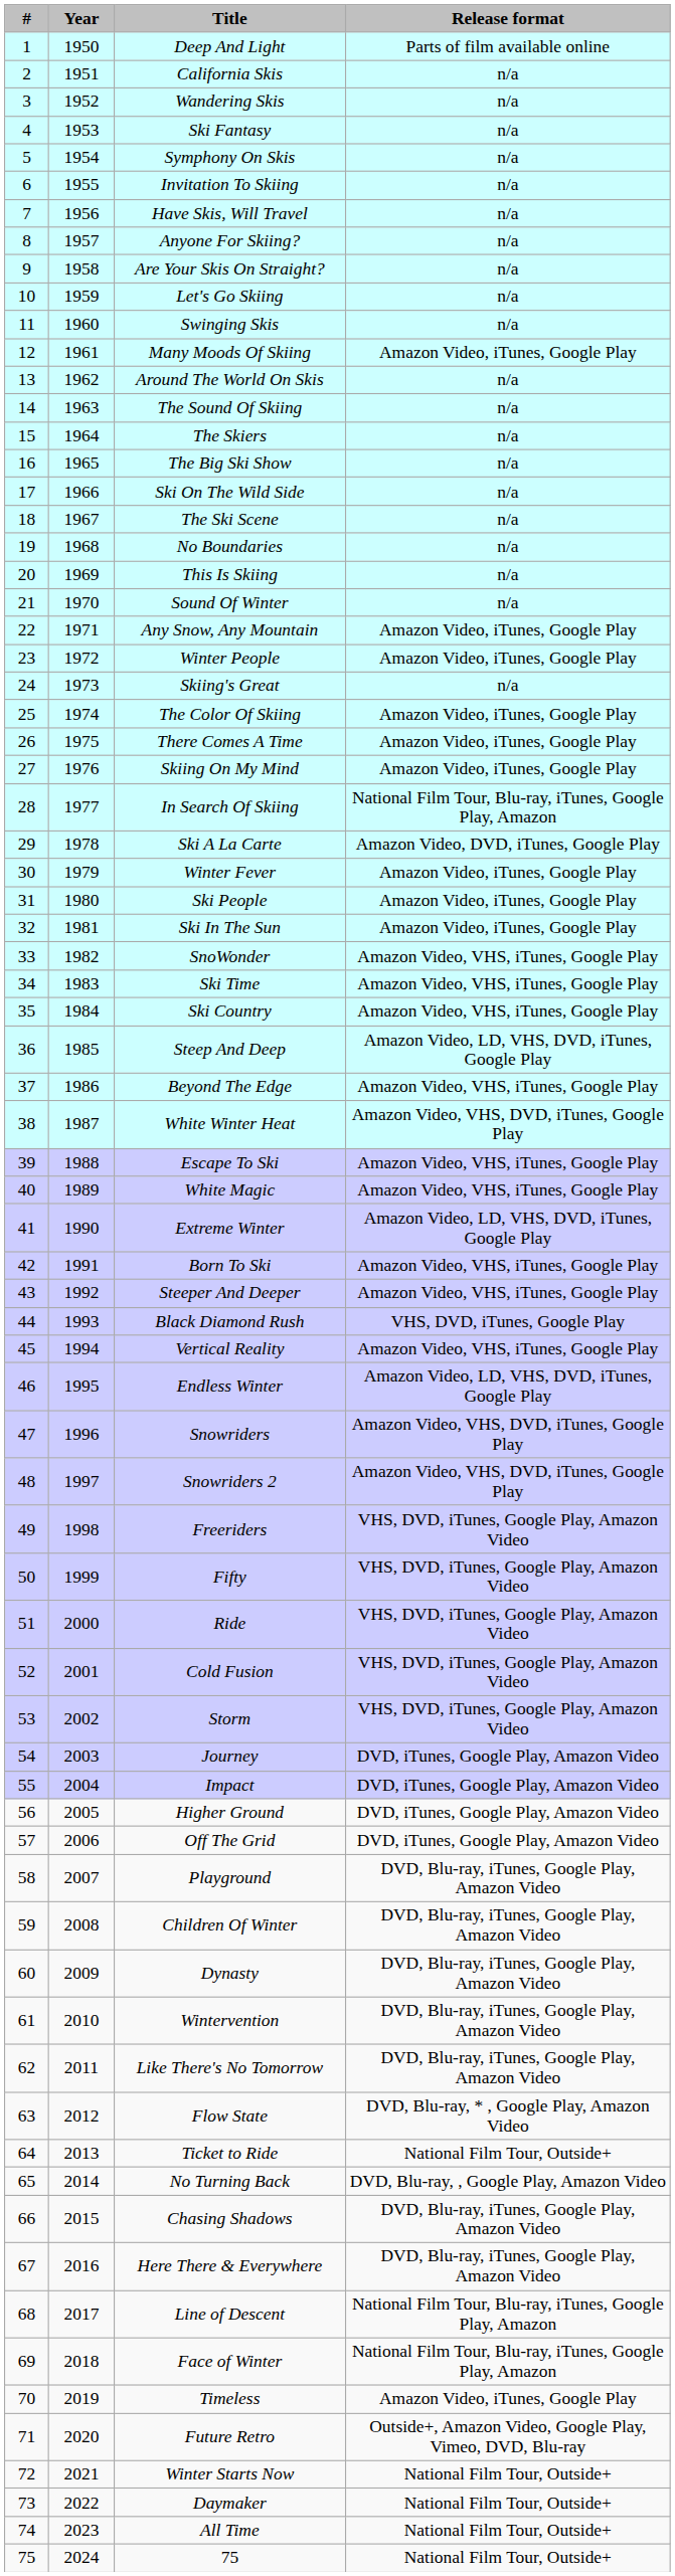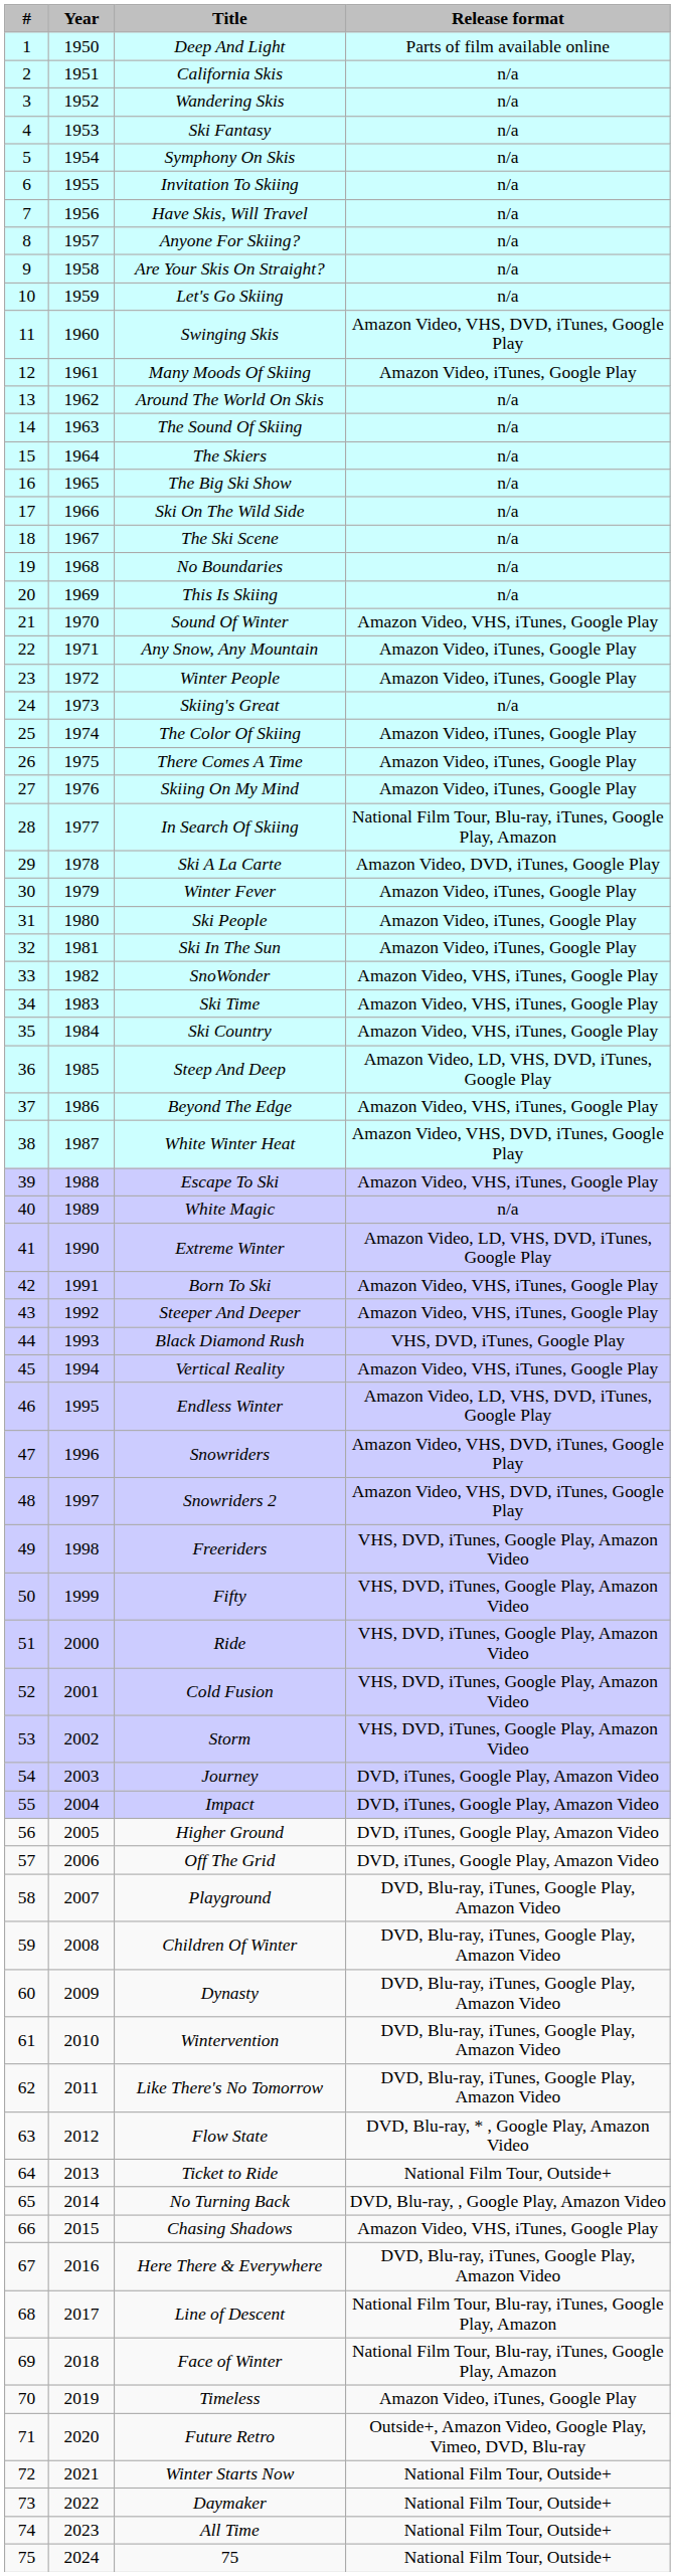Swinging Skis | Release format: n/a -> Amazon Video, VHS, DVD, iTunes, Google Play
Sound Of Winter | Release format: n/a -> Amazon Video, VHS, iTunes, Google Play
White Magic | Release format: Amazon Video, VHS, iTunes, Google Play -> n/a
Chasing Shadows | Release format: DVD, Blu-ray, iTunes, Google Play, Amazon Video -> Amazon Video, VHS, iTunes, Google Play
